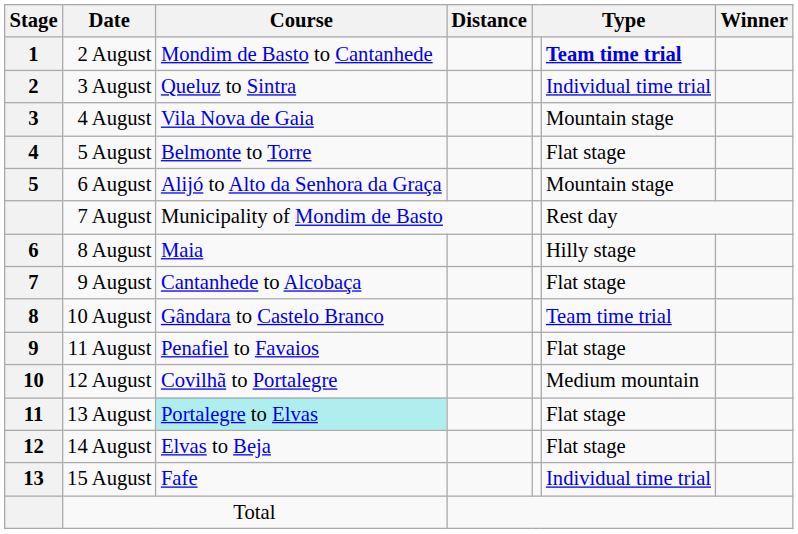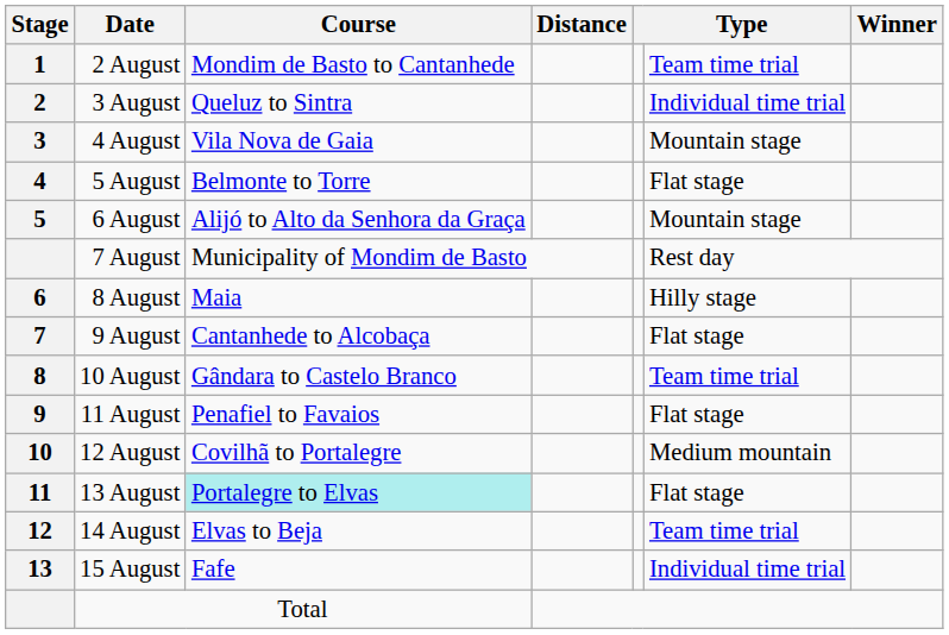2 August | column 6: bold -> normal
14 August | column 6: Flat stage -> Team time trial
